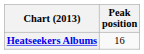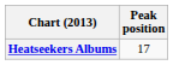Heatseekers Albums | Peak position: 16 -> 17
